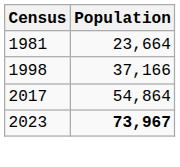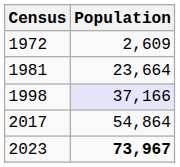+ row: 1972 | 2,609
1998 | Population: no background -> lavender background
